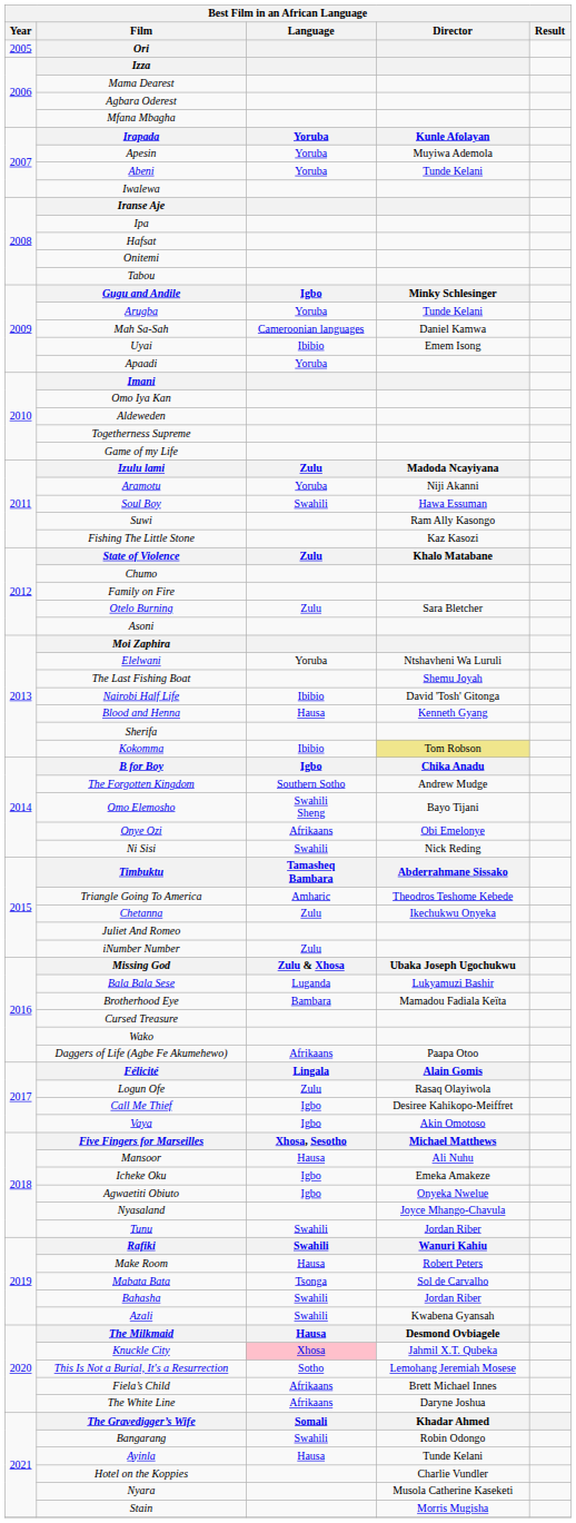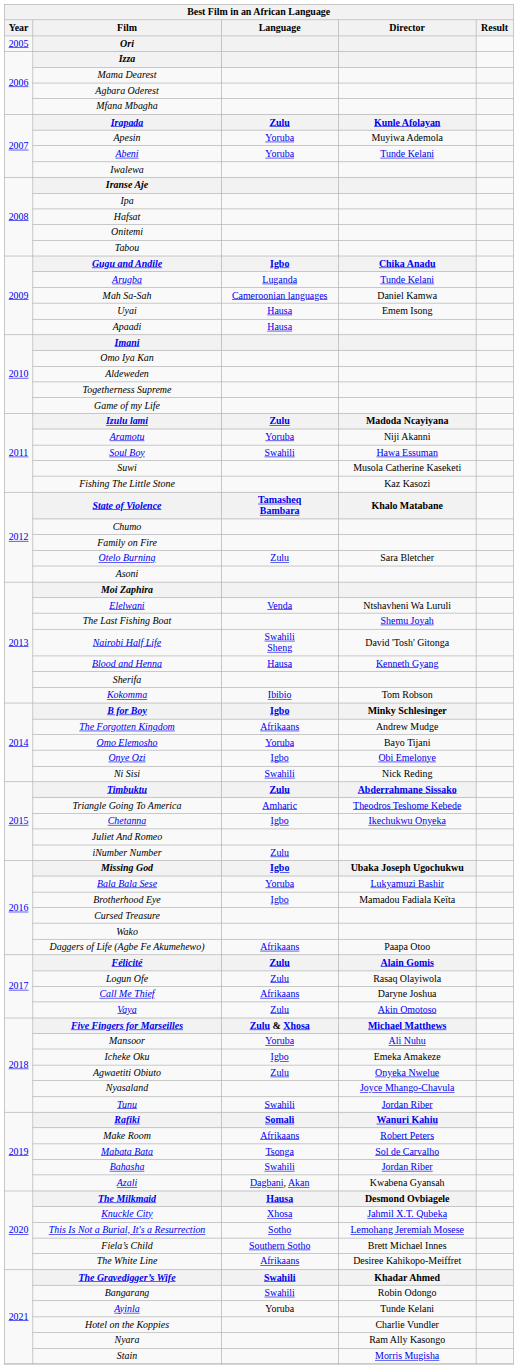Irapada | Language: Yoruba -> Zulu
Gugu and Andile | Director: Minky Schlesinger -> Chika Anadu
Arugba | Language: Yoruba -> Luganda
Uyai | Language: Ibibio -> Hausa
Apaadi | Language: Yoruba -> Hausa
Suwi | Director: Ram Ally Kasongo -> Musola Catherine Kaseketi
State of Violence | Language: Zulu -> Tamasheq Bambara
Elelwani | Language: Yoruba -> Venda
Nairobi Half Life | Language: Ibibio -> Swahili Sheng
Kokomma | Director: khaki background -> no background
B for Boy | Director: Chika Anadu -> Minky Schlesinger
The Forgotten Kingdom | Language: Southern Sotho -> Afrikaans
Omo Elemosho | Language: Swahili Sheng -> Yoruba
Onye Ozi | Language: Afrikaans -> Igbo
Timbuktu | Language: Tamasheq Bambara -> Zulu
Chetanna | Language: Zulu -> Igbo
Missing God | Language: Zulu & Xhosa -> Igbo
Bala Bala Sese | Language: Luganda -> Yoruba
Brotherhood Eye | Language: Bambara -> Igbo
Félicité | Language: Lingala -> Zulu
Call Me Thief | Language: Igbo -> Afrikaans
Call Me Thief | Director: Desiree Kahikopo-Meiffret -> Daryne Joshua
Vaya | Language: Igbo -> Zulu
Five Fingers for Marseilles | Language: Xhosa, Sesotho -> Zulu & Xhosa
Mansoor | Language: Hausa -> Yoruba
Agwaetiti Obiuto | Language: Igbo -> Zulu
Rafiki | Language: Swahili -> Somali
Make Room | Language: Hausa -> Afrikaans
Azali | Language: Swahili -> Dagbani, Akan
Knuckle City | Language: pink background -> no background
Fiela’s Child | Language: Afrikaans -> Southern Sotho
The White Line | Director: Daryne Joshua -> Desiree Kahikopo-Meiffret
The Gravedigger’s Wife | Language: Somali -> Swahili
Ayinla | Language: Hausa -> Yoruba
Nyara | Director: Musola Catherine Kaseketi -> Ram Ally Kasongo
